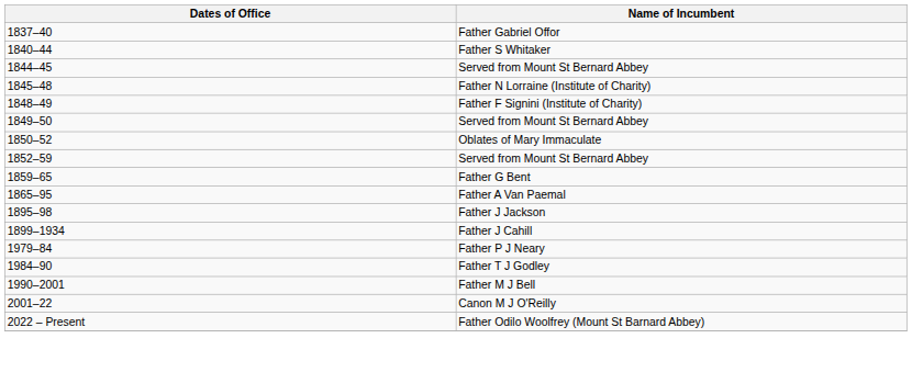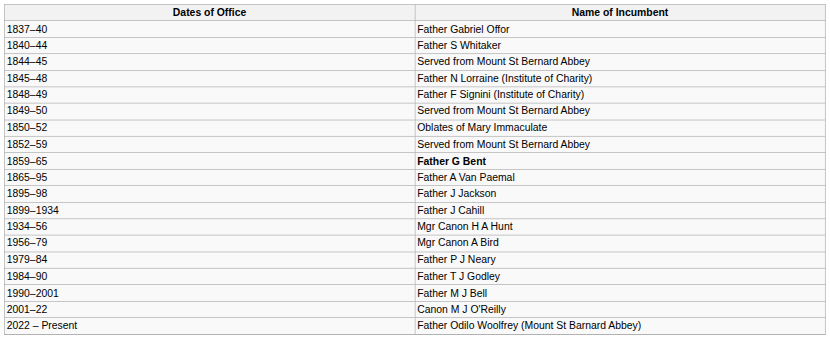1859–65 | Name of Incumbent: normal -> bold
+ row: 1934–56 | Mgr Canon H A Hunt
+ row: 1956–79 | Mgr Canon A Bird
